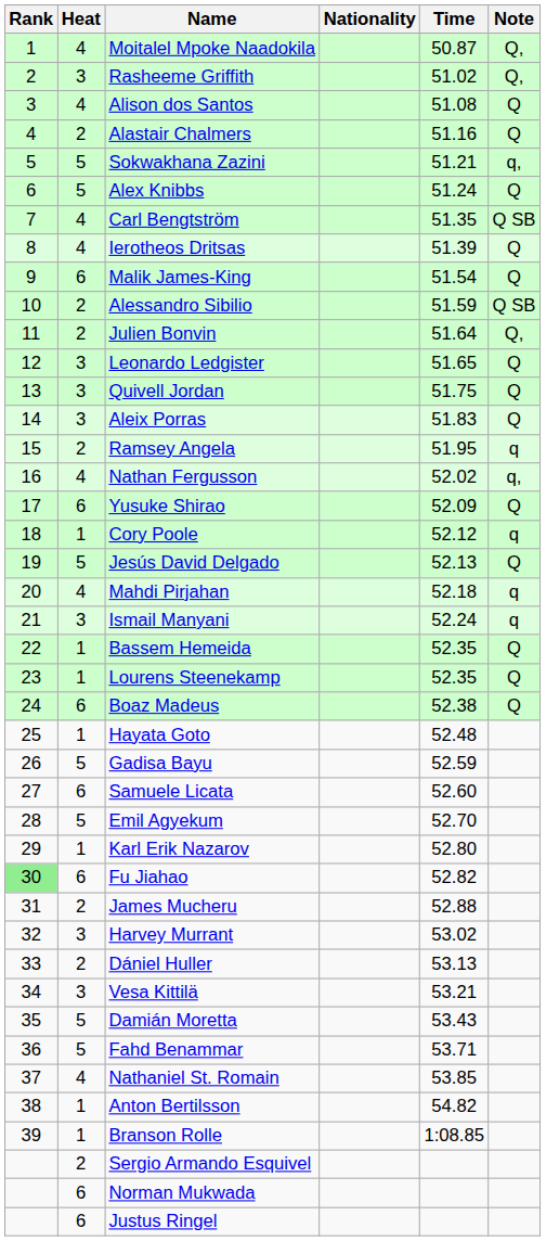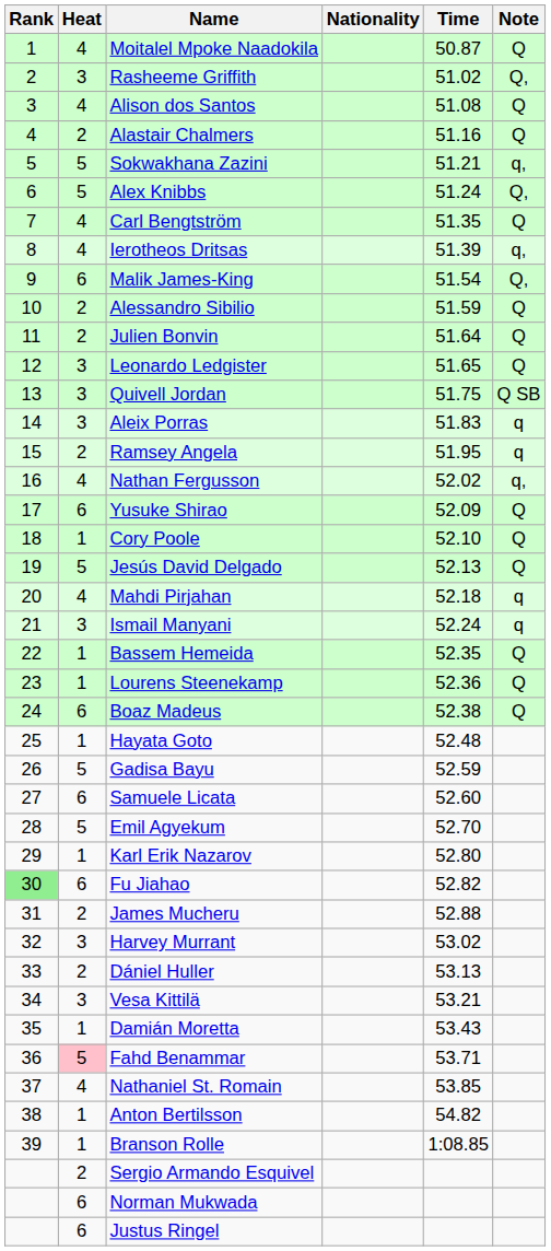Moitalel Mpoke Naadokila | Note: Q, -> Q
Alex Knibbs | Note: Q -> Q,
Carl Bengtström | Note: Q SB -> Q
Ierotheos Dritsas | Note: Q -> q,
Malik James-King | Note: Q -> Q,
Alessandro Sibilio | Note: Q SB -> Q
Julien Bonvin | Note: Q, -> Q
Quivell Jordan | Note: Q -> Q SB
Aleix Porras | Note: Q -> q
Cory Poole | Time: 52.12 -> 52.10
Cory Poole | Note: q -> Q
Lourens Steenekamp | Time: 52.35 -> 52.36
Damián Moretta | Heat: 5 -> 1
Fahd Benammar | Heat: no background -> pink background
